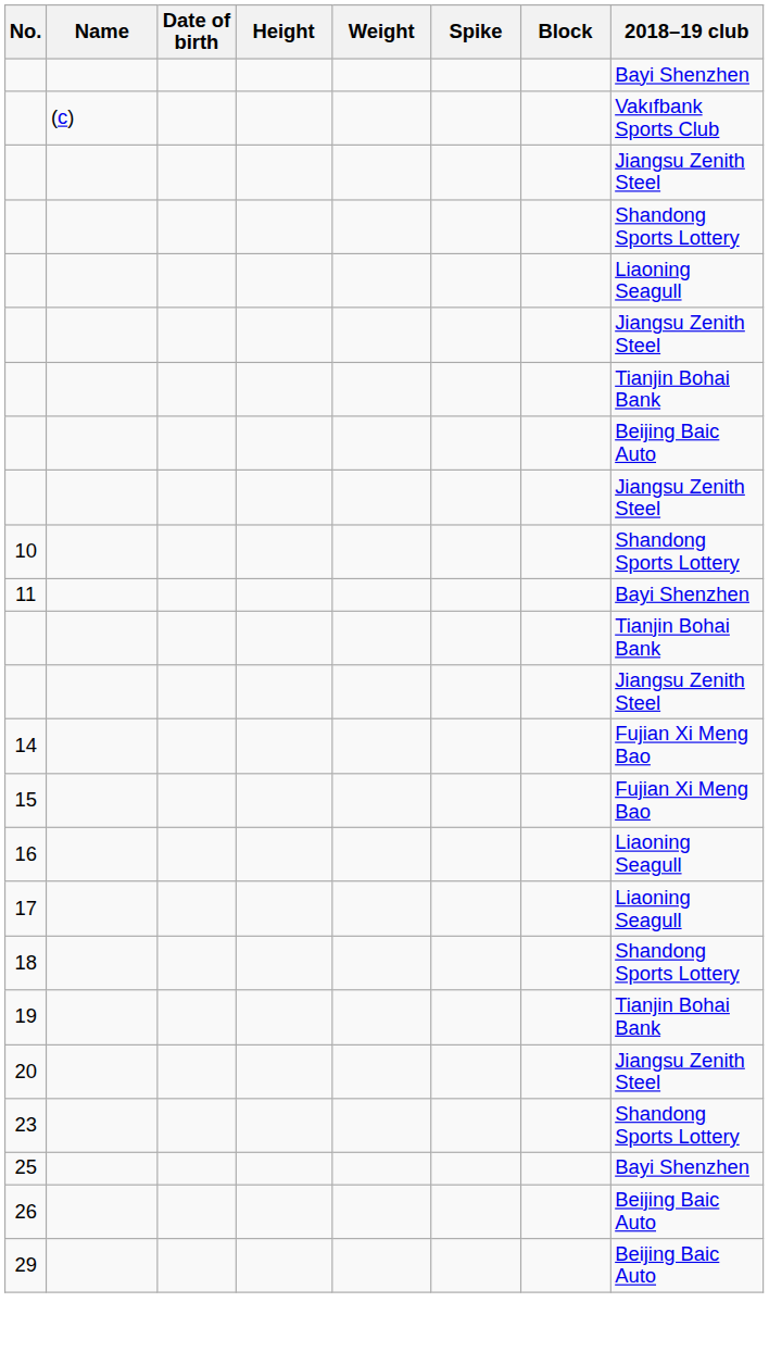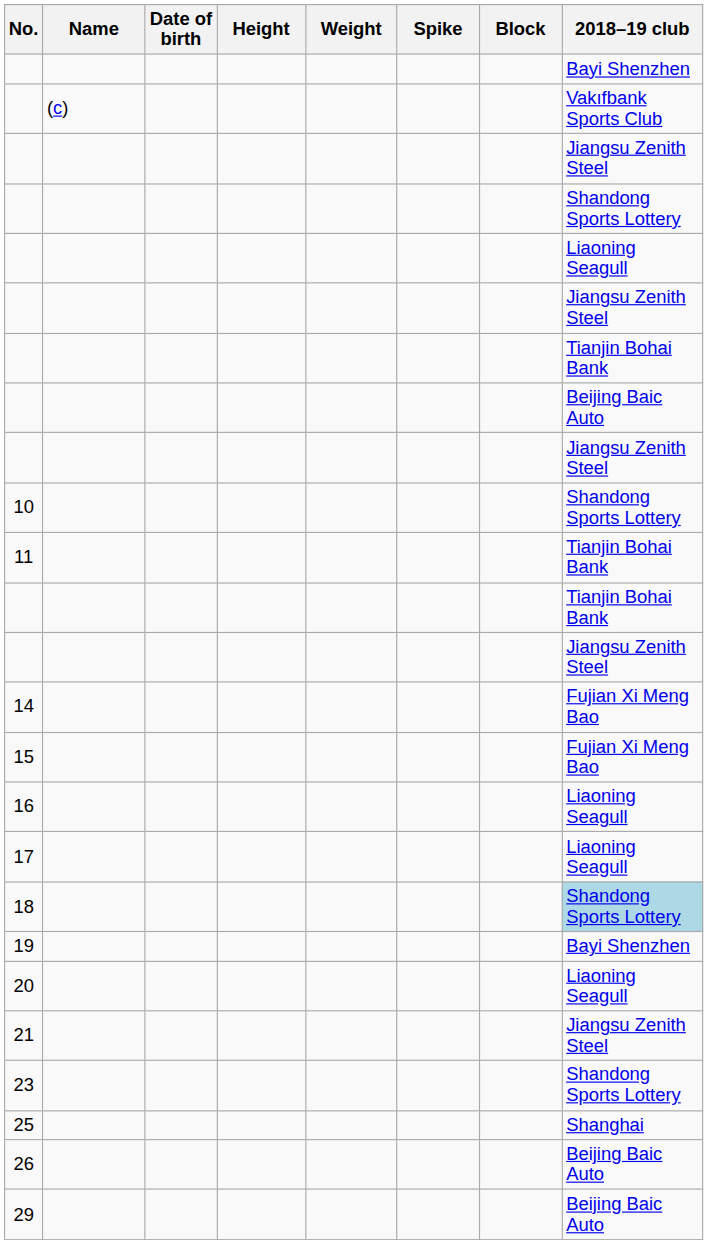11 | 2018–19 club: Bayi Shenzhen -> Tianjin Bohai Bank
18 | 2018–19 club: no background -> lightblue background
19 | 2018–19 club: Tianjin Bohai Bank -> Bayi Shenzhen
20 | 2018–19 club: Jiangsu Zenith Steel -> Liaoning Seagull
+ row: 21 | Jiangsu Zenith Steel
25 | 2018–19 club: Bayi Shenzhen -> Shanghai
